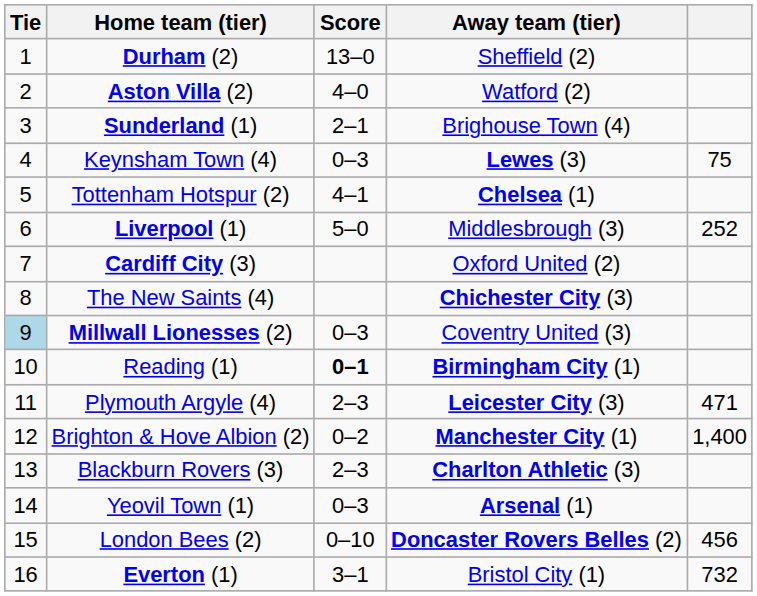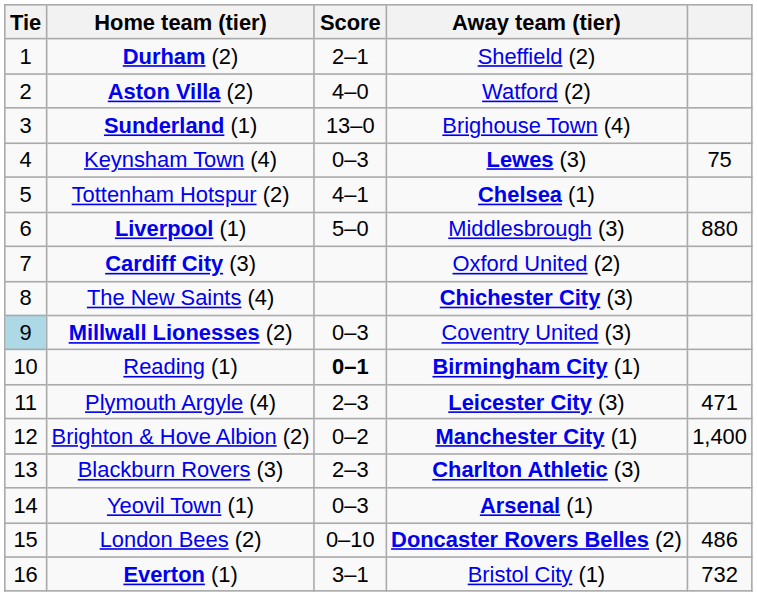Durham (2) | Score: 13–0 -> 2–1
Sunderland (1) | Score: 2–1 -> 13–0
Liverpool (1) | column 5: 252 -> 880
London Bees (2) | column 5: 456 -> 486
